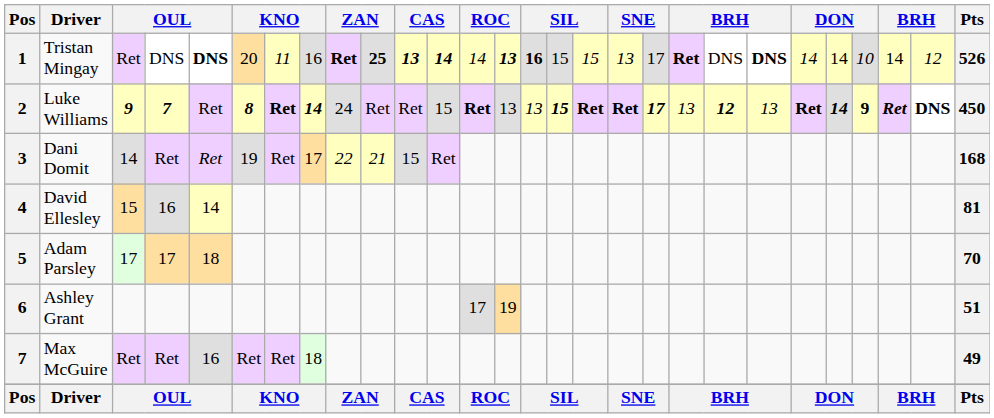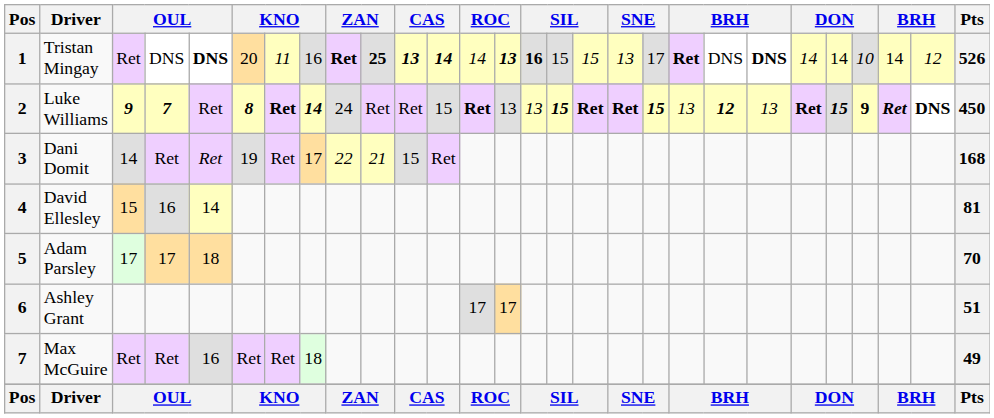Luke Williams | column 19: 17 -> 15
Luke Williams | column 24: 14 -> 15
Ashley Grant | column 14: 19 -> 17
